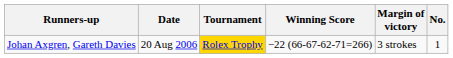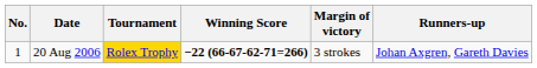columns swapped: No. <-> Runners-up
20 Aug 2006 | Winning Score: normal -> bold
